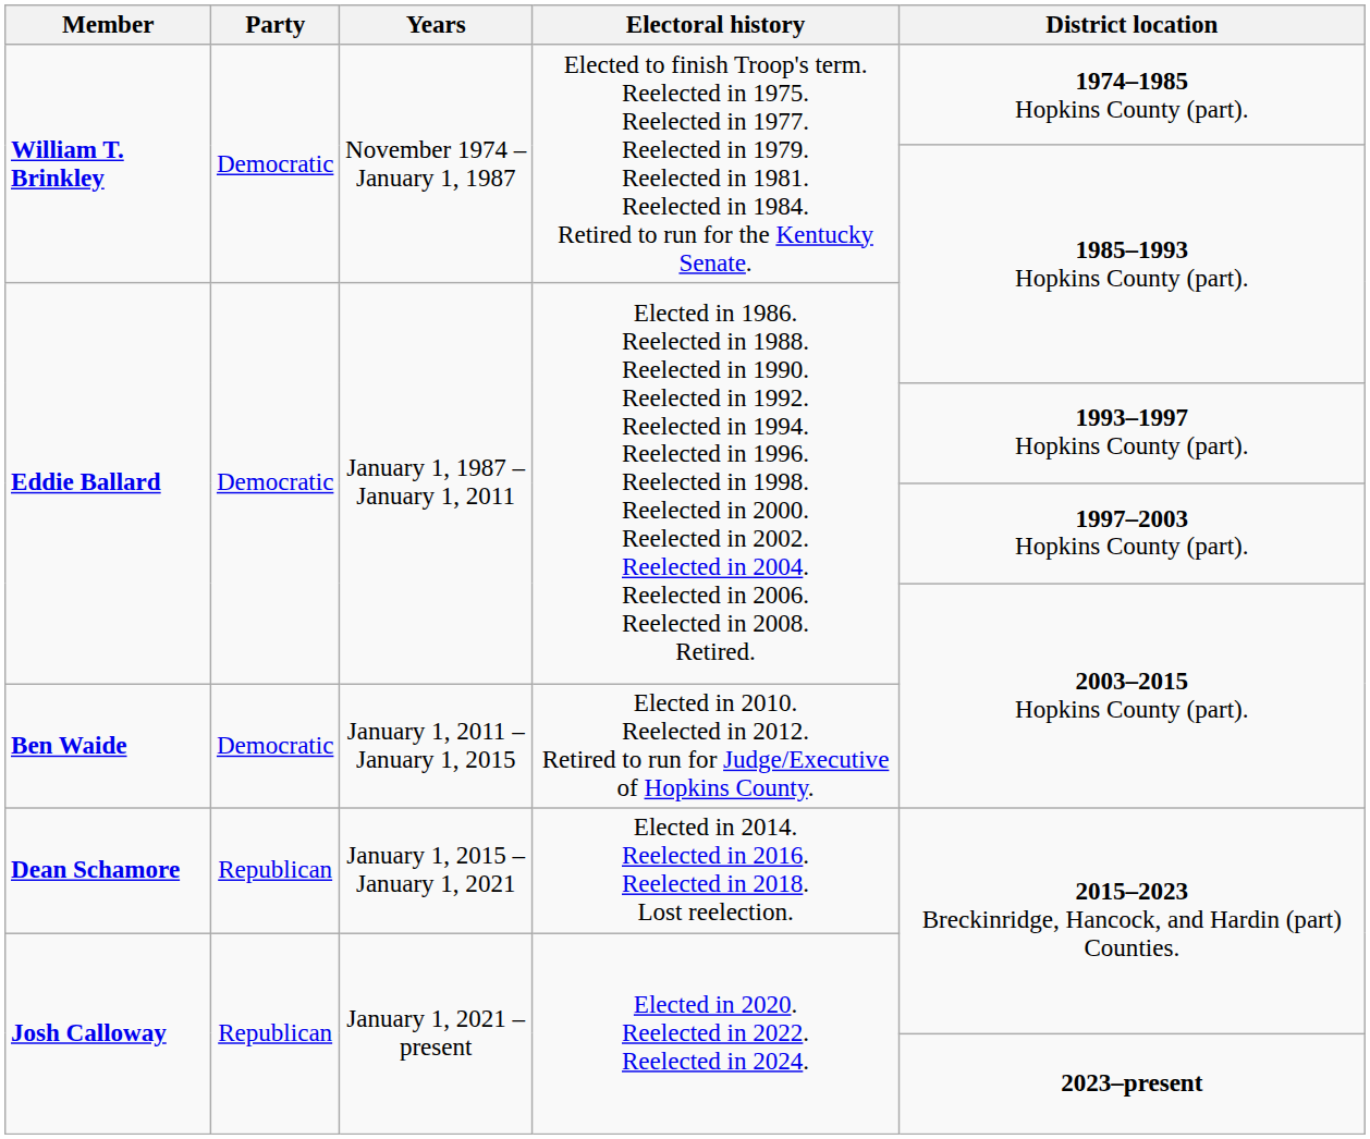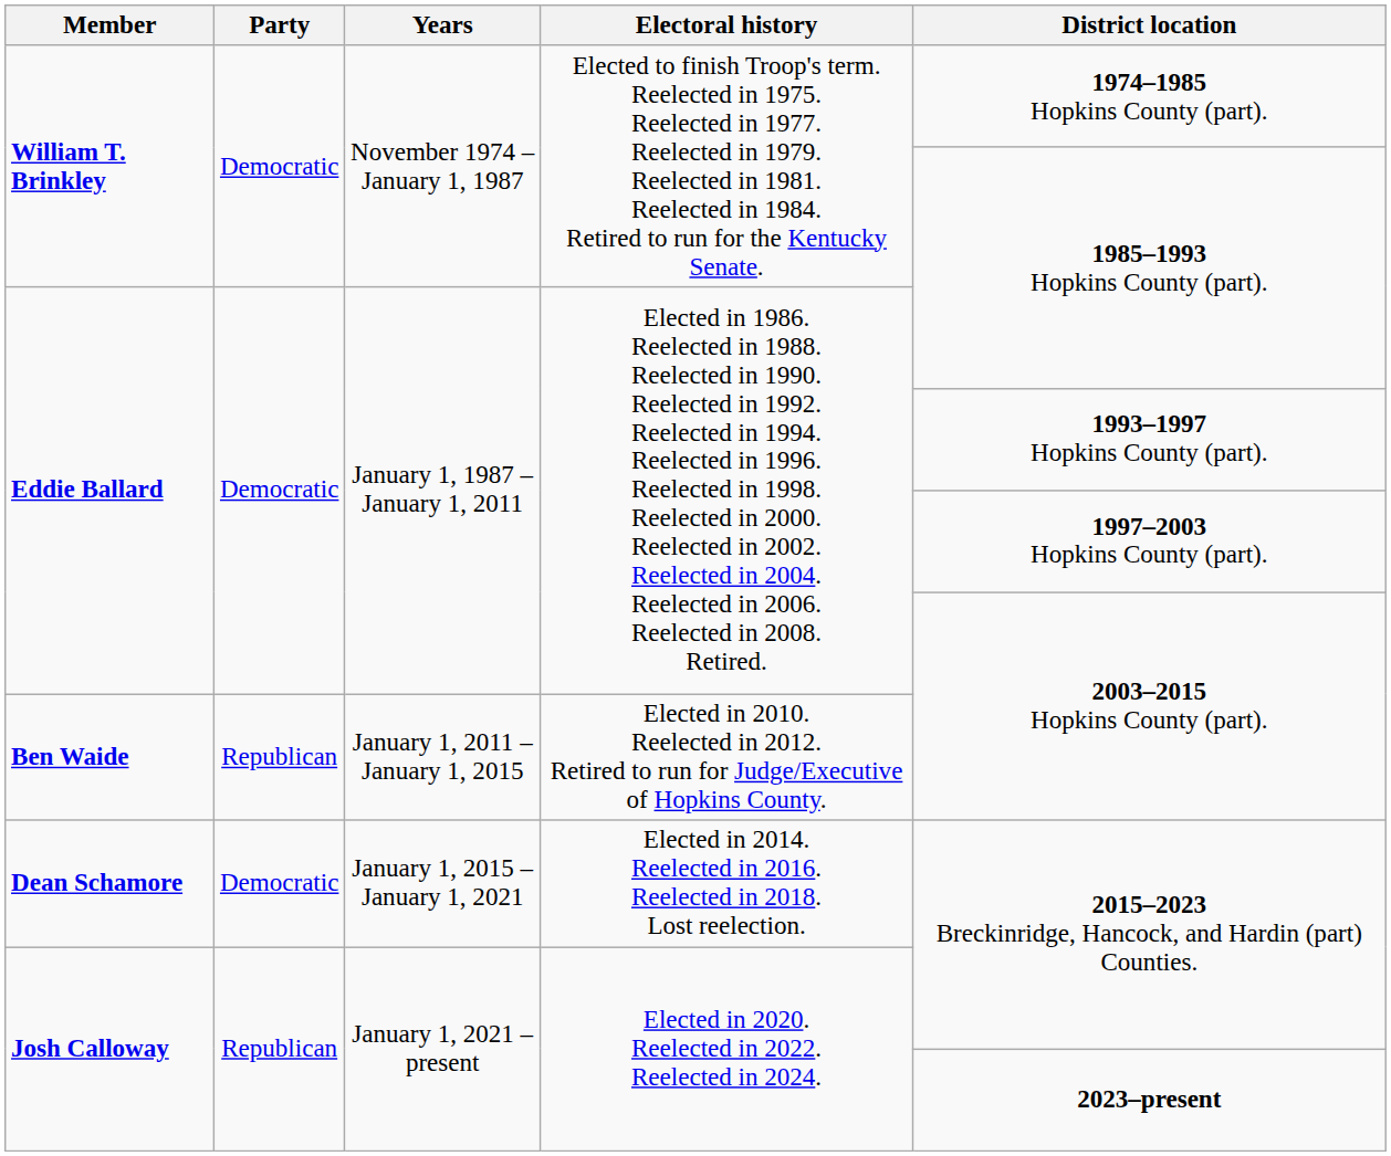Ben Waide | Party: Democratic -> Republican
Dean Schamore | Party: Republican -> Democratic
